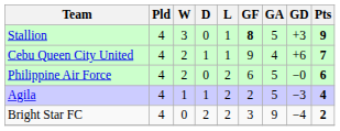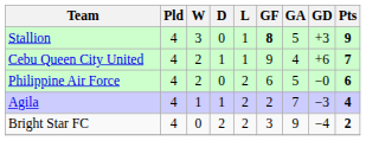Agila | GA: 5 -> 7
